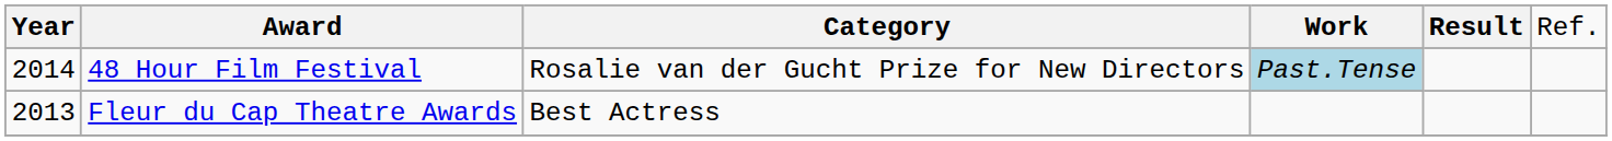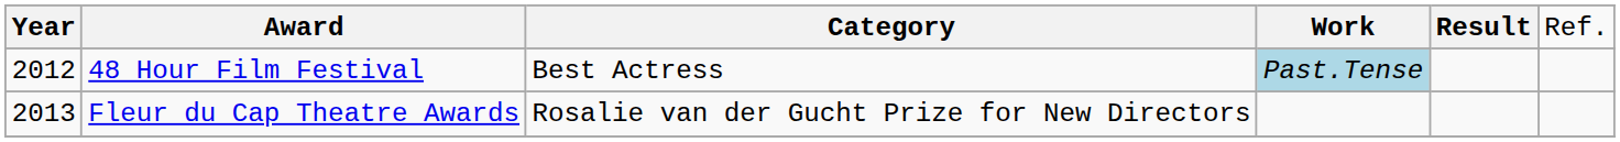48 Hour Film Festival | column 1: 2014 -> 2012
48 Hour Film Festival | column 3: Rosalie van der Gucht Prize for New Directors -> Best Actress
Fleur du Cap Theatre Awards | column 3: Best Actress -> Rosalie van der Gucht Prize for New Directors
